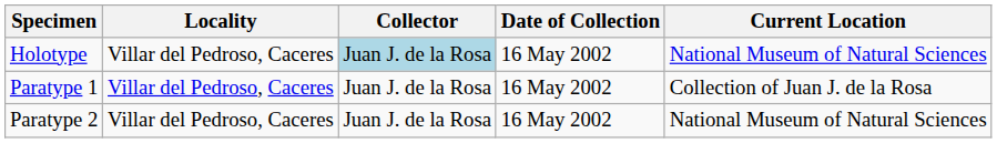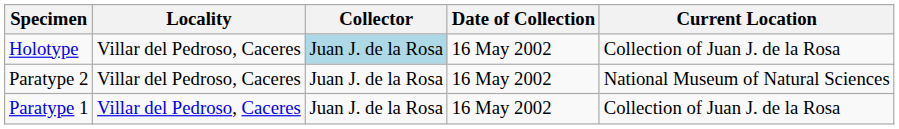Holotype | Current Location: National Museum of Natural Sciences -> Collection of Juan J. de la Rosa
rows swapped: Paratype 1 <-> Paratype 2
